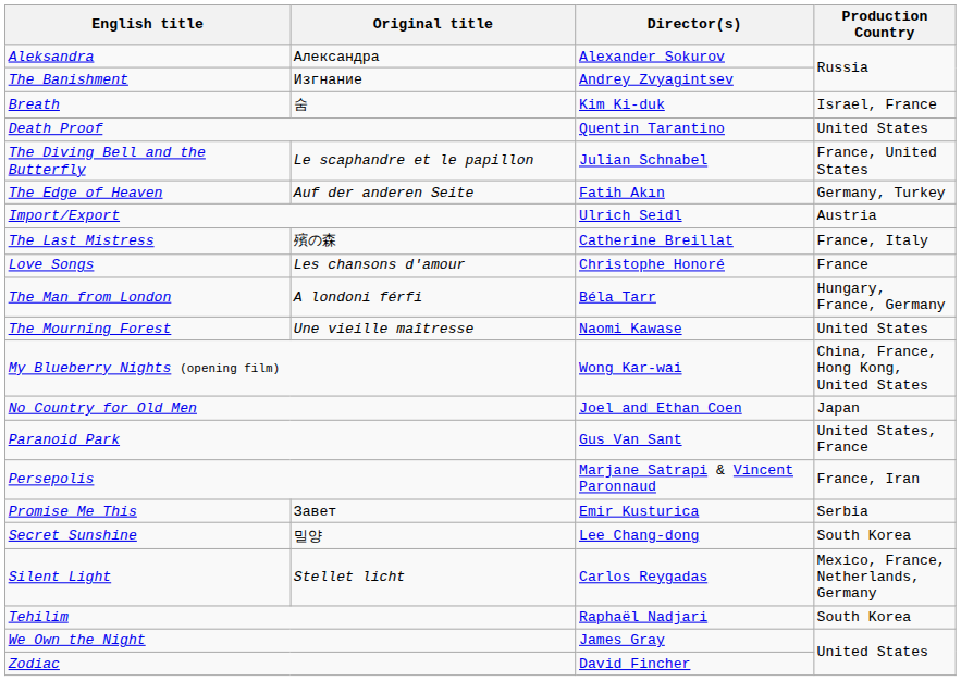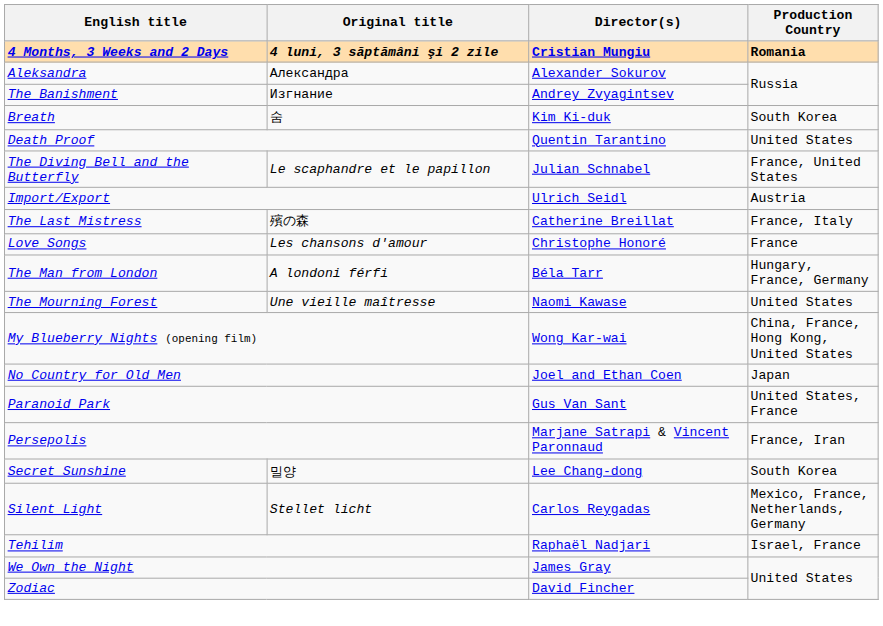+ row: 4 Months, 3 Weeks and 2 Days | 4 luni, 3 săptămâni şi 2 zile | Cristian Mungiu | Romania
Breath | Production Country: Israel, France -> South Korea
- row: The Edge of Heaven | Auf der anderen Seite | Fatih Akın | Germany, Turkey
- row: Promise Me This | Завет | Emir Kusturica | Serbia
Tehilim | Production Country: South Korea -> Israel, France
